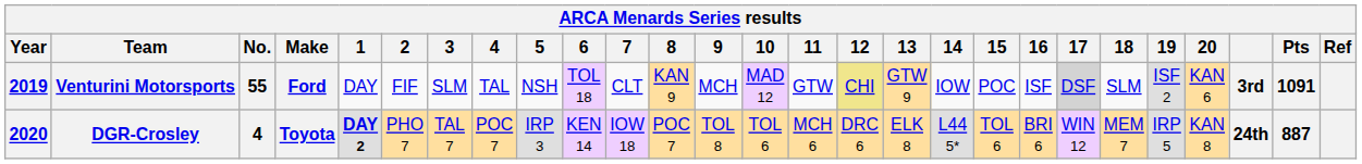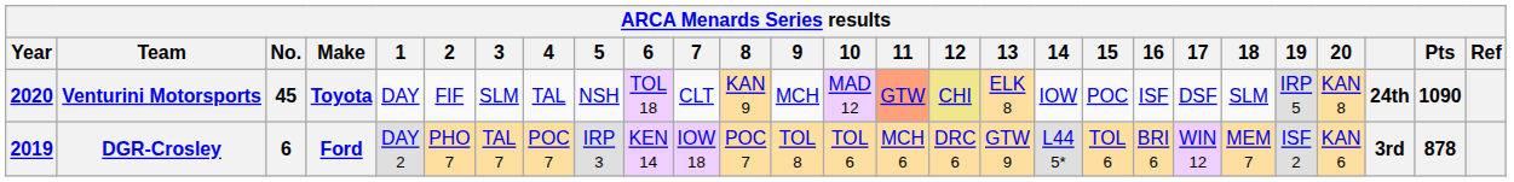Venturini Motorsports | Year: 2019 -> 2020
Venturini Motorsports | No.: 55 -> 45
Venturini Motorsports | Make: Ford -> Toyota
Venturini Motorsports | 11: no background -> lightsalmon background
Venturini Motorsports | 13: GTW 9 -> ELK 8
Venturini Motorsports | 17: lightgrey background -> no background
Venturini Motorsports | 19: ISF 2 -> IRP 5
Venturini Motorsports | 20: KAN 6 -> KAN 8
Venturini Motorsports | column 25: 3rd -> 24th
Venturini Motorsports | Pts: 1091 -> 1090
DGR-Crosley | Year: 2020 -> 2019
DGR-Crosley | No.: 4 -> 6
DGR-Crosley | Make: Toyota -> Ford
DGR-Crosley | 1: bold -> normal
DGR-Crosley | 13: ELK 8 -> GTW 9
DGR-Crosley | 19: IRP 5 -> ISF 2
DGR-Crosley | 20: KAN 8 -> KAN 6
DGR-Crosley | column 25: 24th -> 3rd
DGR-Crosley | Pts: 887 -> 878
